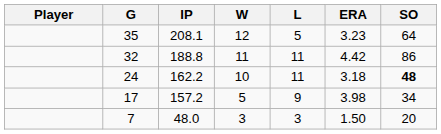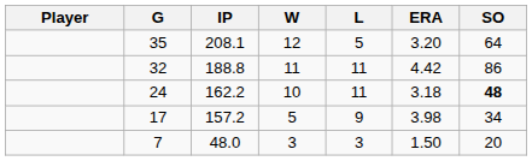35 | ERA: 3.23 -> 3.20
